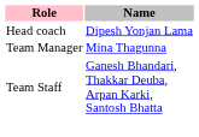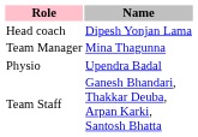+ row: Physio | Upendra Badal
